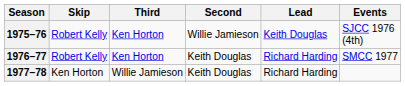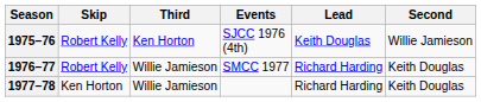columns swapped: Second <-> Events
1976–77 | Third: Ken Horton -> Willie Jamieson
